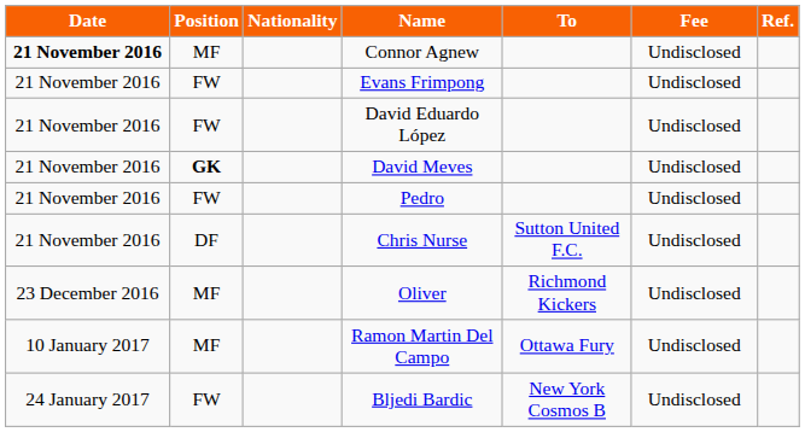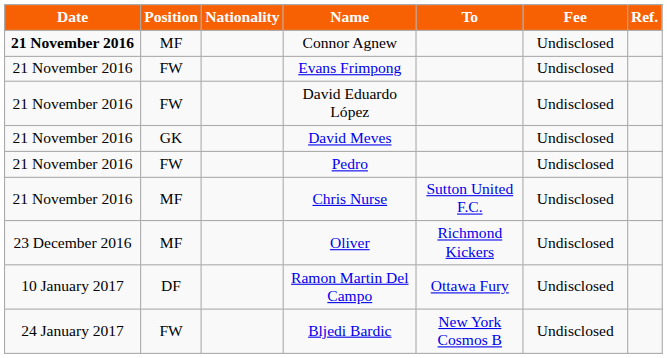David Meves | Position: bold -> normal
Chris Nurse | Position: DF -> MF
Ramon Martin Del Campo | Position: MF -> DF
